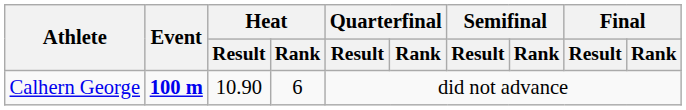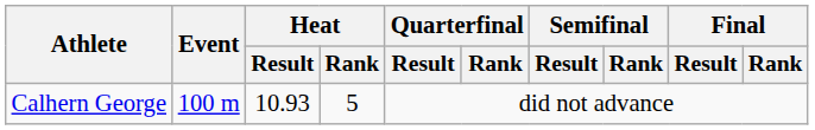Calhern George | Event: bold -> normal
Calhern George | Heat / Result: 10.90 -> 10.93
Calhern George | Heat / Rank: 6 -> 5
